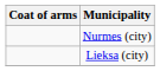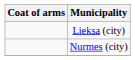rows swapped: Lieksa (city) <-> Nurmes (city)
